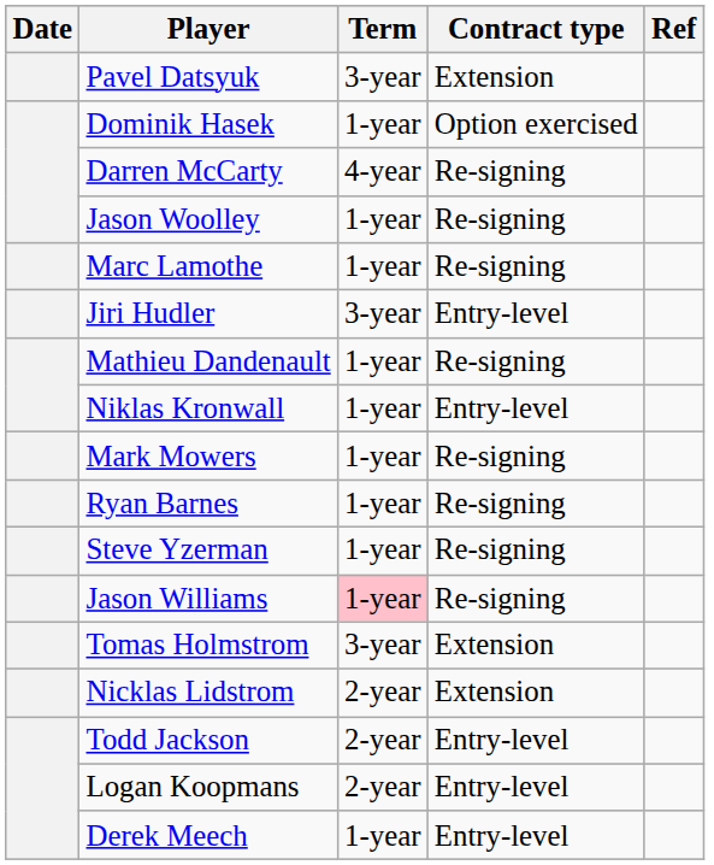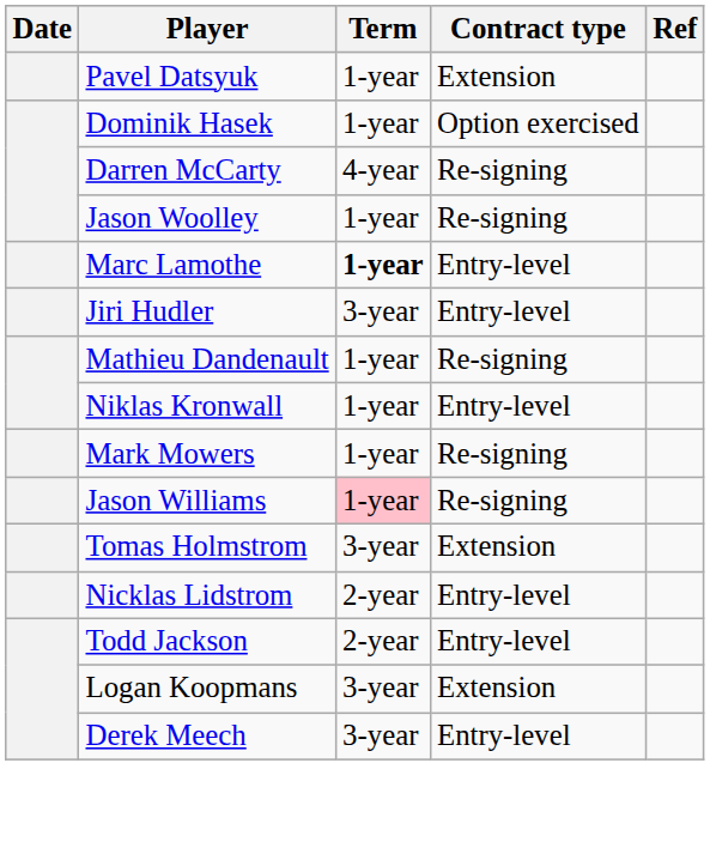Pavel Datsyuk | Term: 3-year -> 1-year
Marc Lamothe | Term: normal -> bold
Marc Lamothe | Contract type: Re-signing -> Entry-level
- row: Ryan Barnes | 1-year | Re-signing
- row: Steve Yzerman | 1-year | Re-signing
Nicklas Lidstrom | Contract type: Extension -> Entry-level
Logan Koopmans | Term: 2-year -> 3-year
Logan Koopmans | Contract type: Entry-level -> Extension
Derek Meech | Term: 1-year -> 3-year
